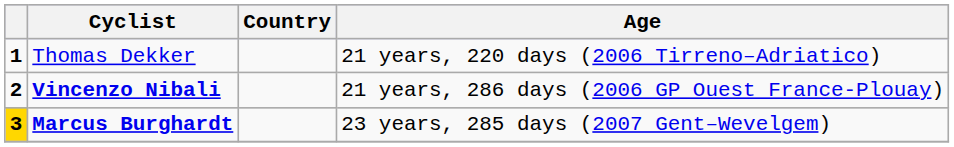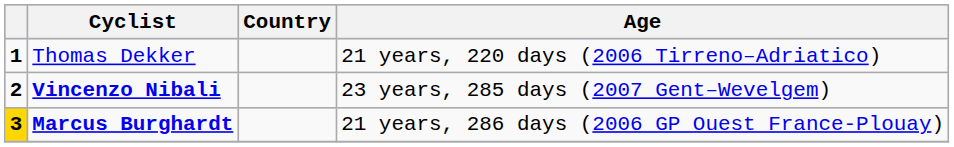Vincenzo Nibali | Age: 21 years, 286 days (2006 GP Ouest France-Plouay) -> 23 years, 285 days (2007 Gent–Wevelgem)
Marcus Burghardt | Age: 23 years, 285 days (2007 Gent–Wevelgem) -> 21 years, 286 days (2006 GP Ouest France-Plouay)
